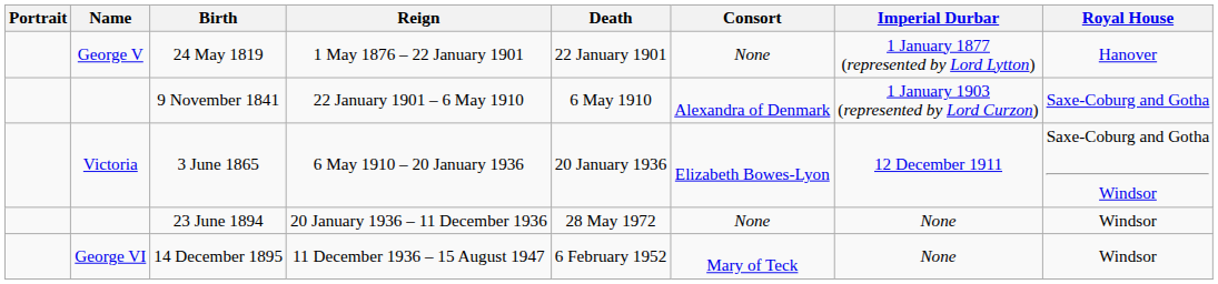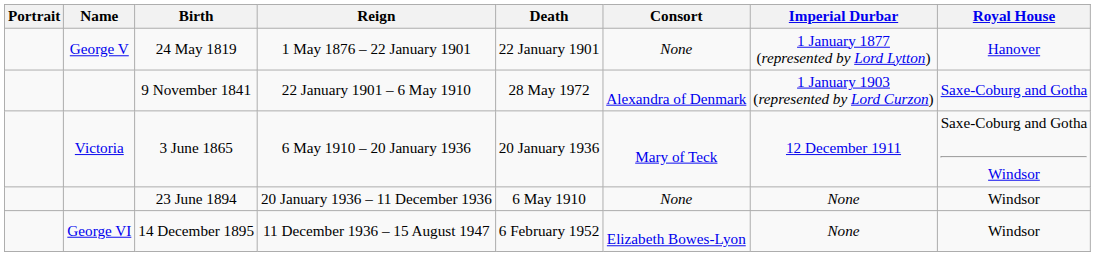9 November 1841 | Death: 6 May 1910 -> 28 May 1972
3 June 1865 | Consort: Elizabeth Bowes-Lyon -> Mary of Teck
23 June 1894 | Death: 28 May 1972 -> 6 May 1910
14 December 1895 | Consort: Mary of Teck -> Elizabeth Bowes-Lyon
